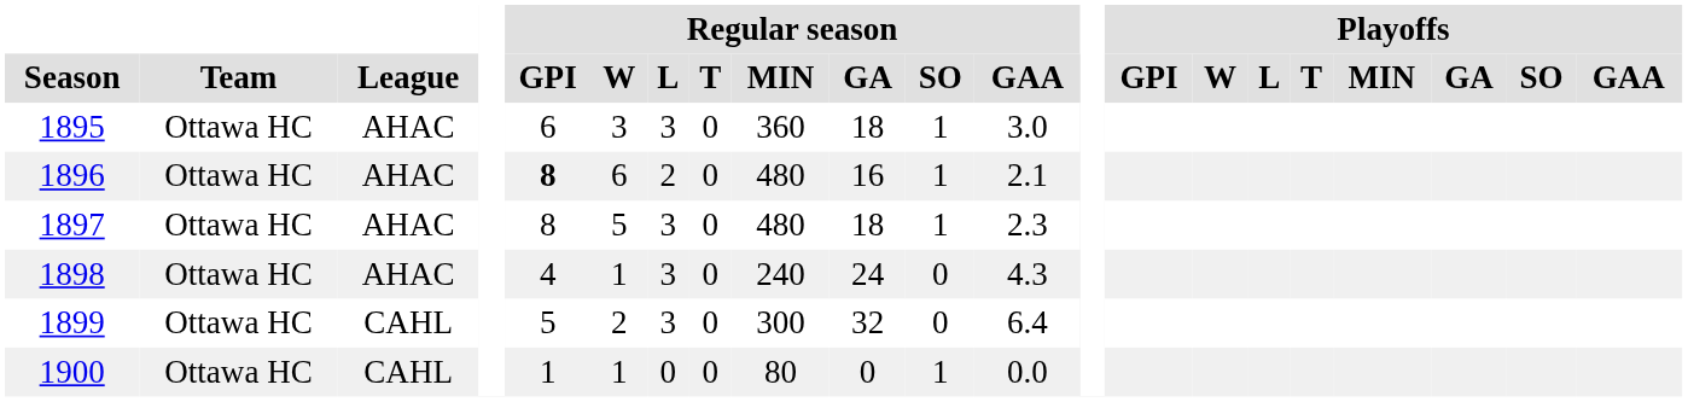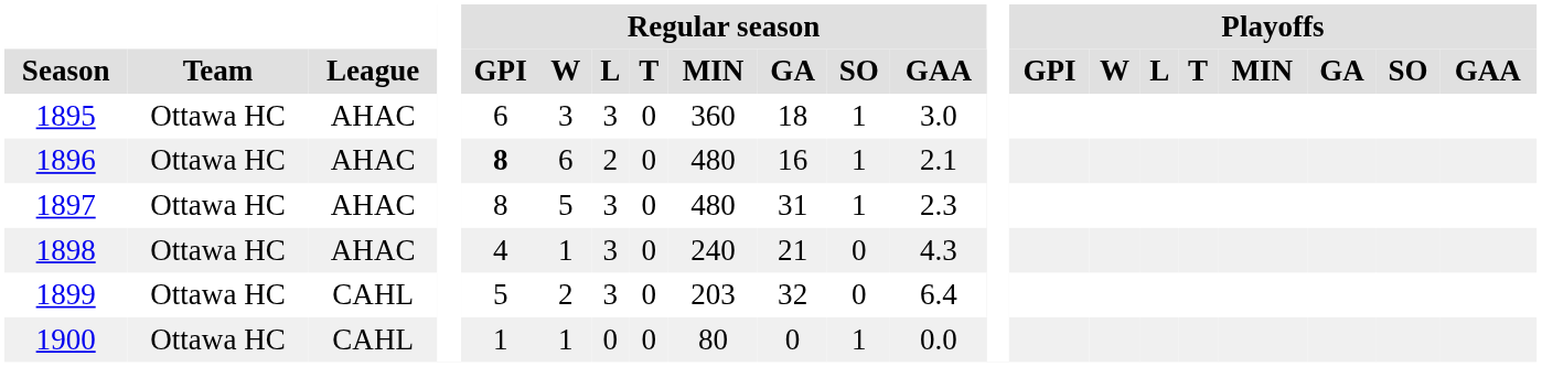1897 | Regular season / GA: 18 -> 31
1898 | Regular season / GA: 24 -> 21
1899 | Regular season / MIN: 300 -> 203
